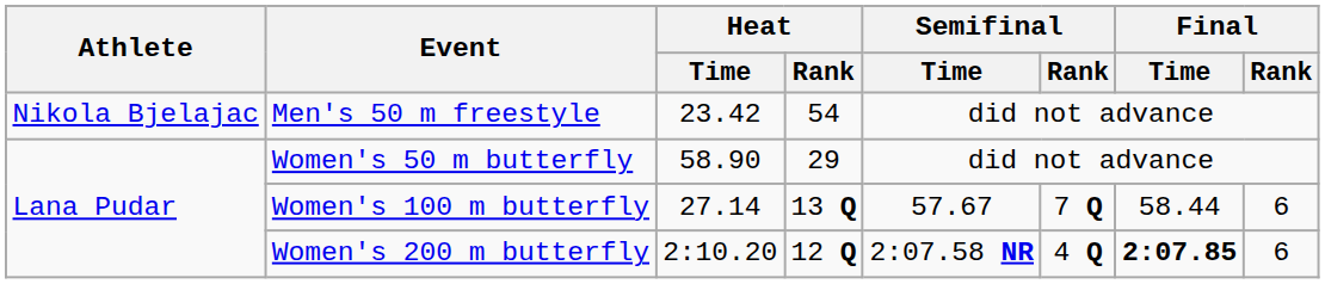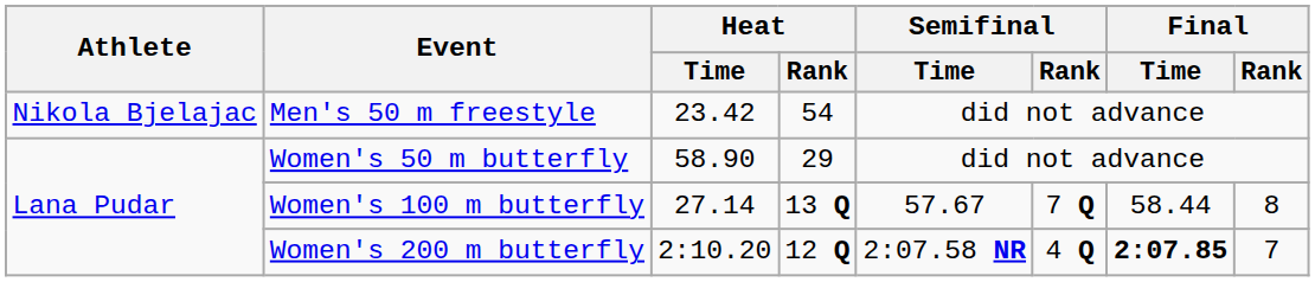Women's 100 m butterfly | Final / Rank: 6 -> 8
Women's 200 m butterfly | Final / Rank: 6 -> 7
